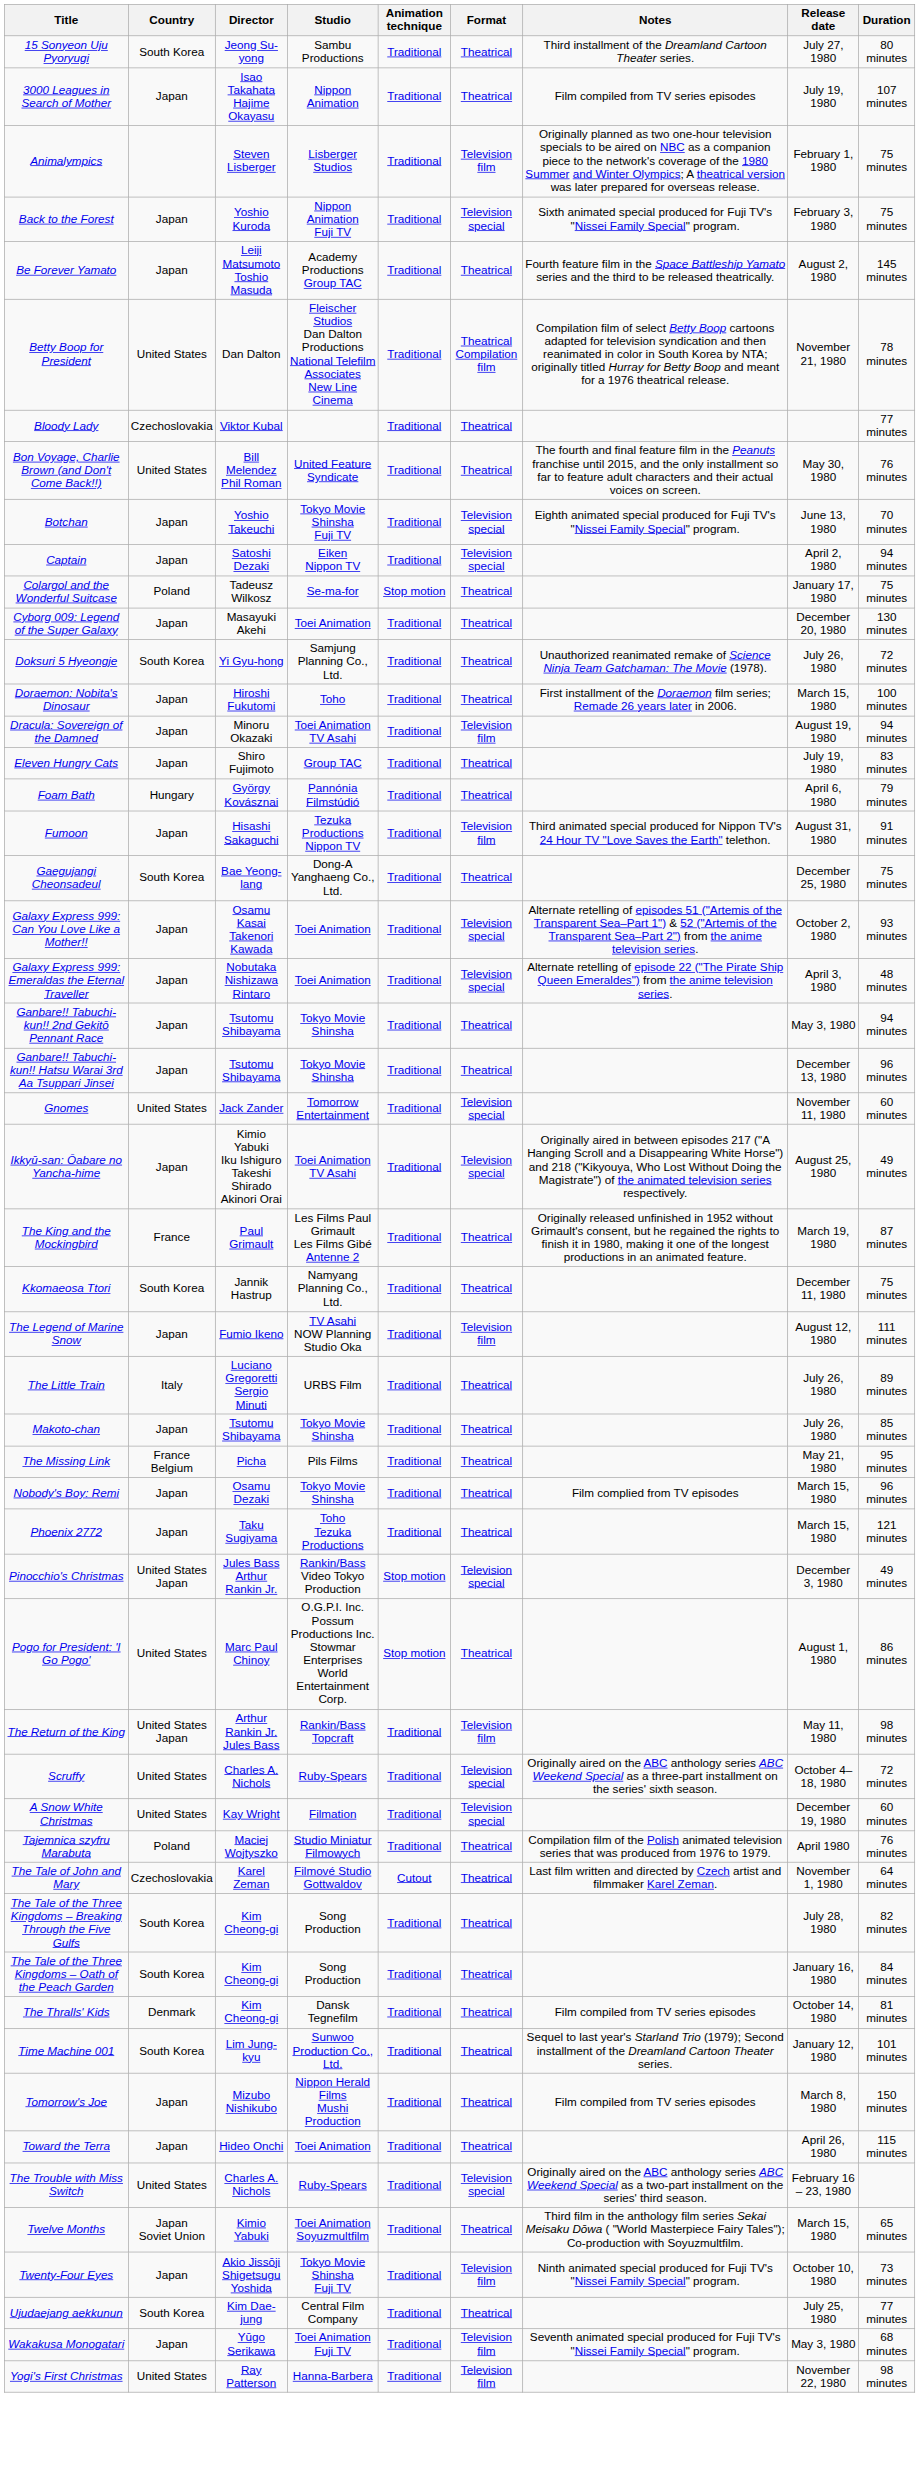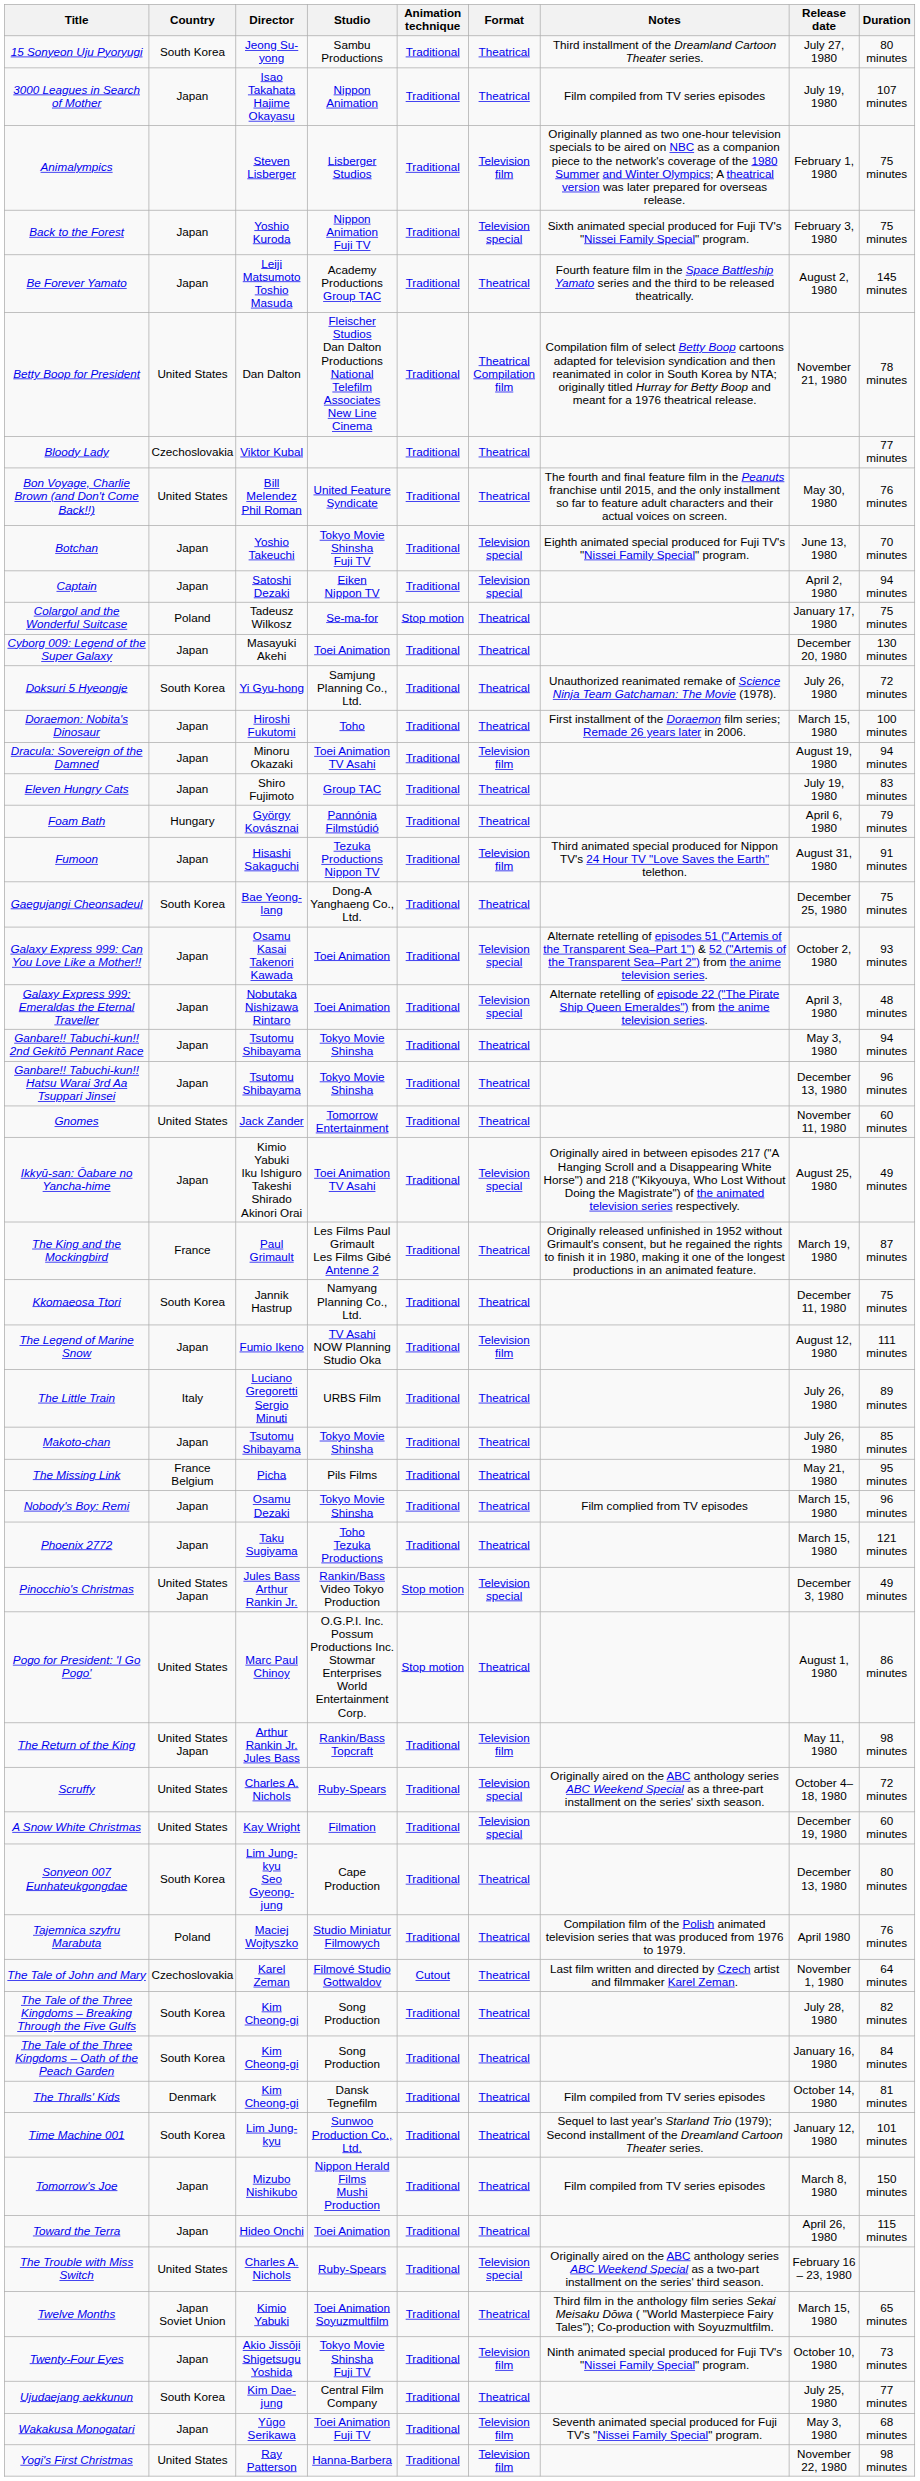Gnomes | Format: Television special -> Theatrical
+ row: Sonyeon 007 Eunhateukgongdae | South Korea | Lim Jung-kyu Seo Gyeong-jung | Cape Production | Traditional | Theatrical | December 13, 1980 | 80 minutes
